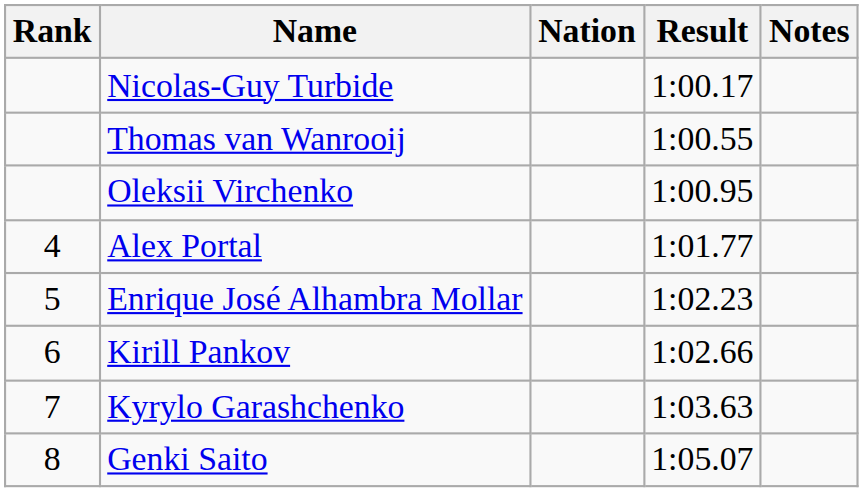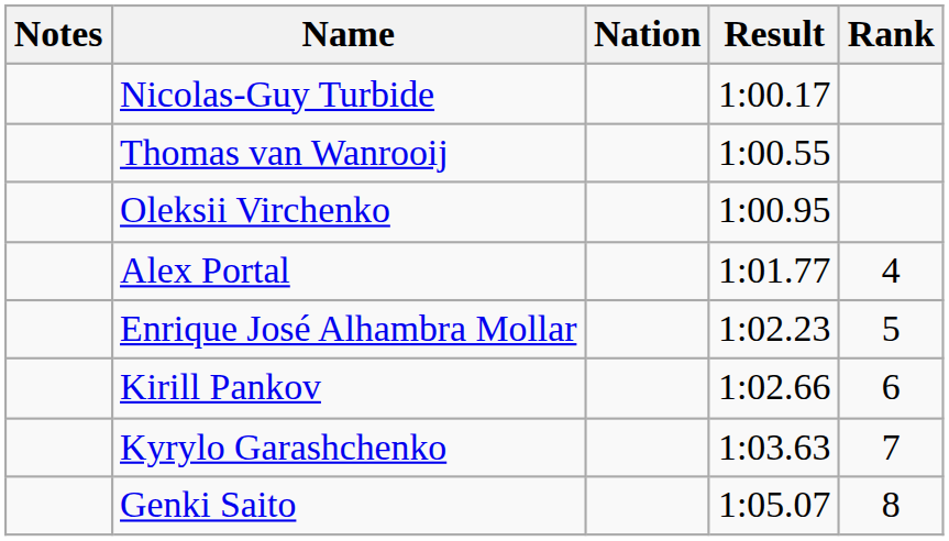columns swapped: Rank <-> Notes
